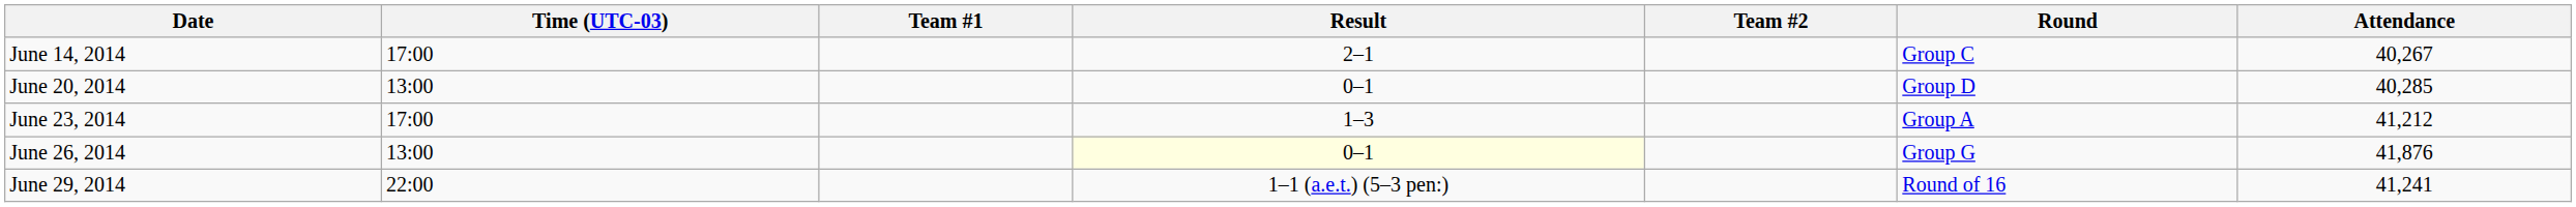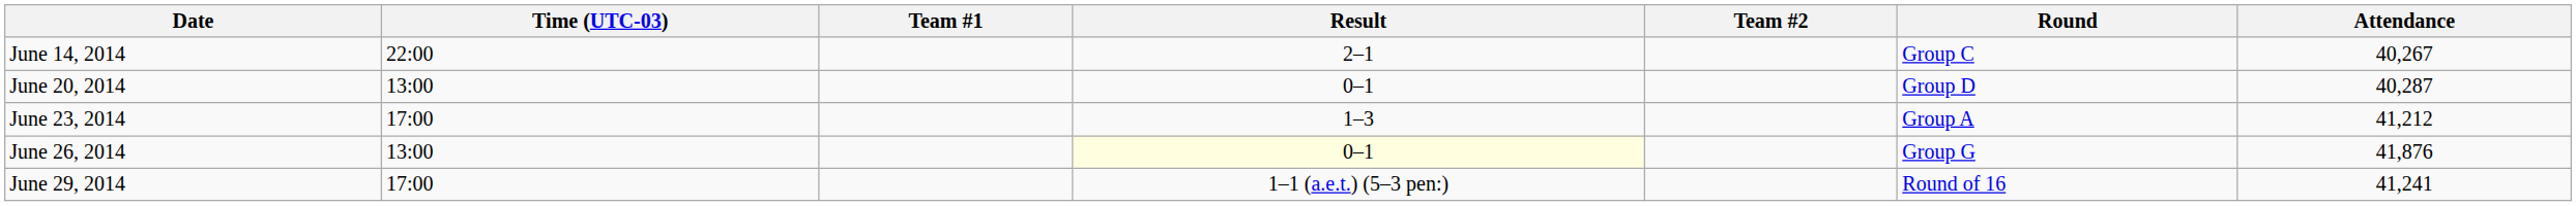June 14, 2014 | Time (UTC-03): 17:00 -> 22:00
June 20, 2014 | Attendance: 40,285 -> 40,287
June 29, 2014 | Time (UTC-03): 22:00 -> 17:00
